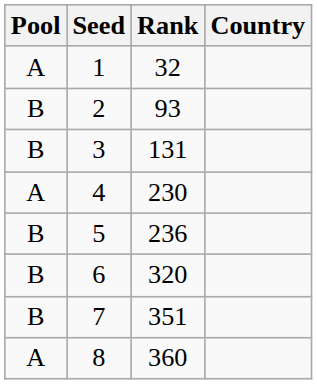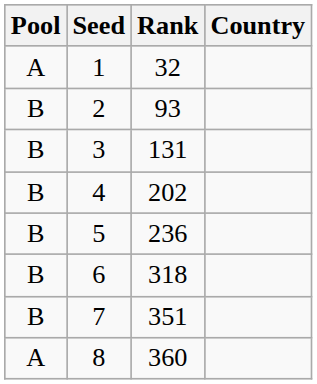4 | Pool: A -> B
4 | Rank: 230 -> 202
6 | Rank: 320 -> 318
